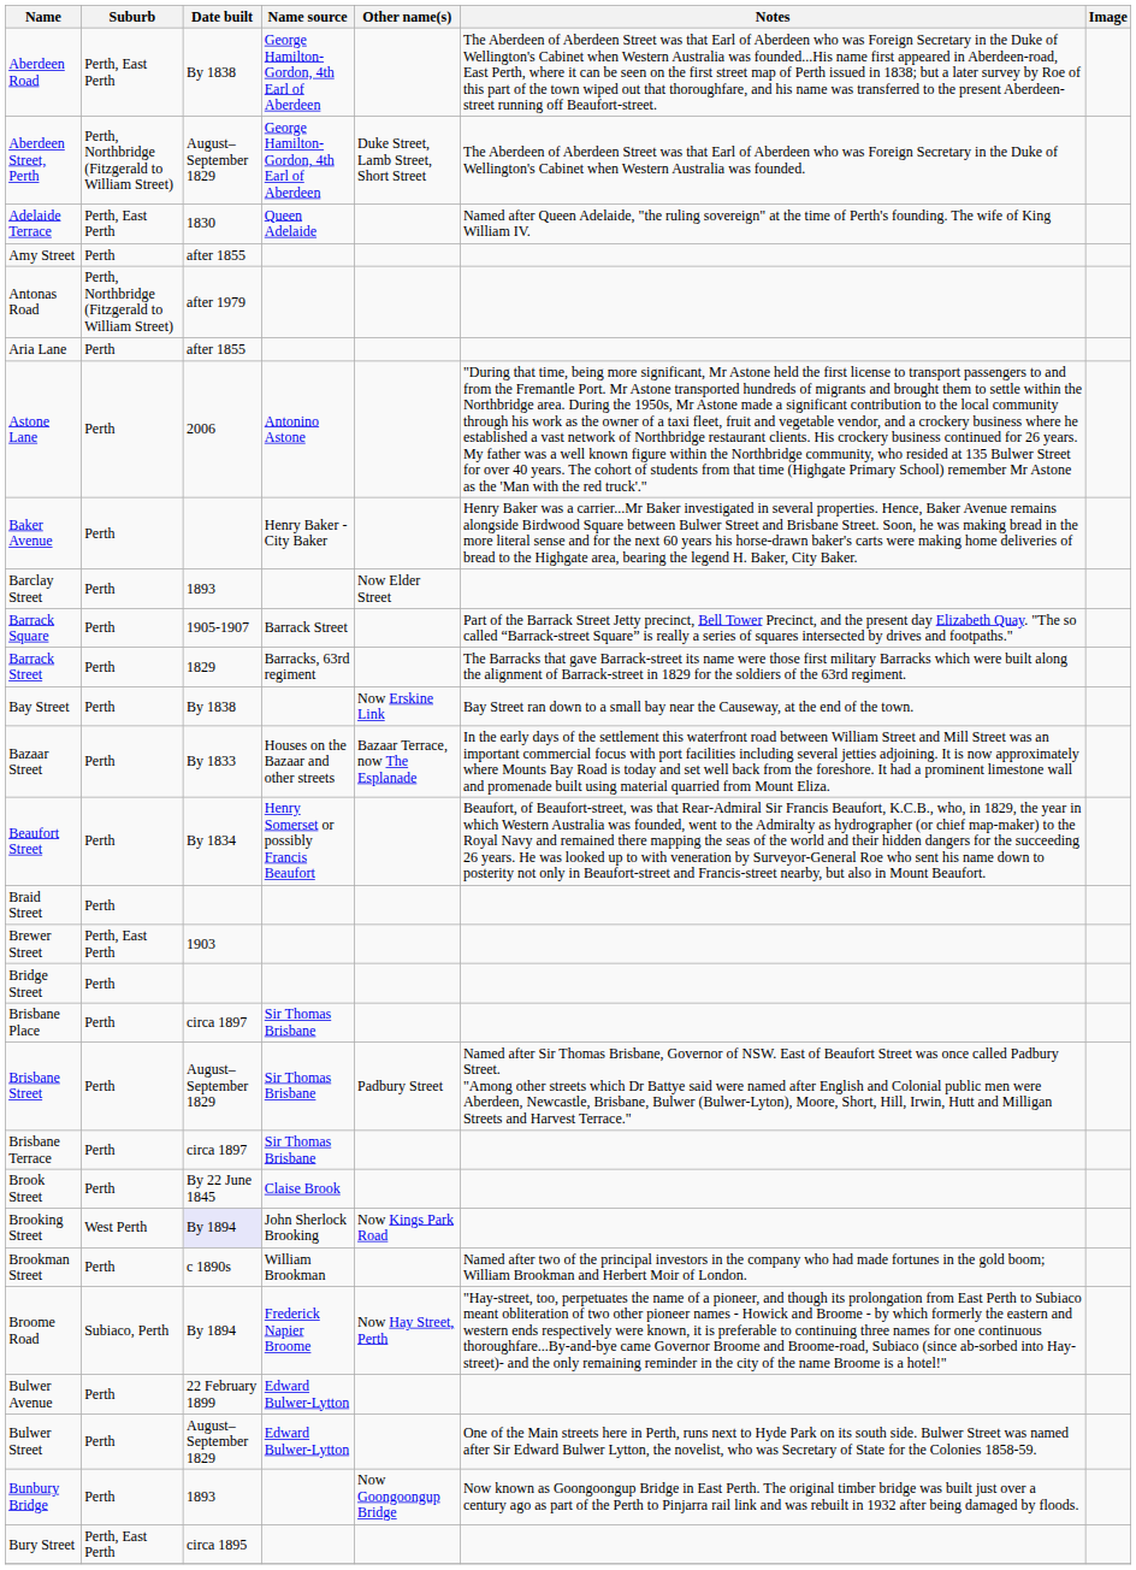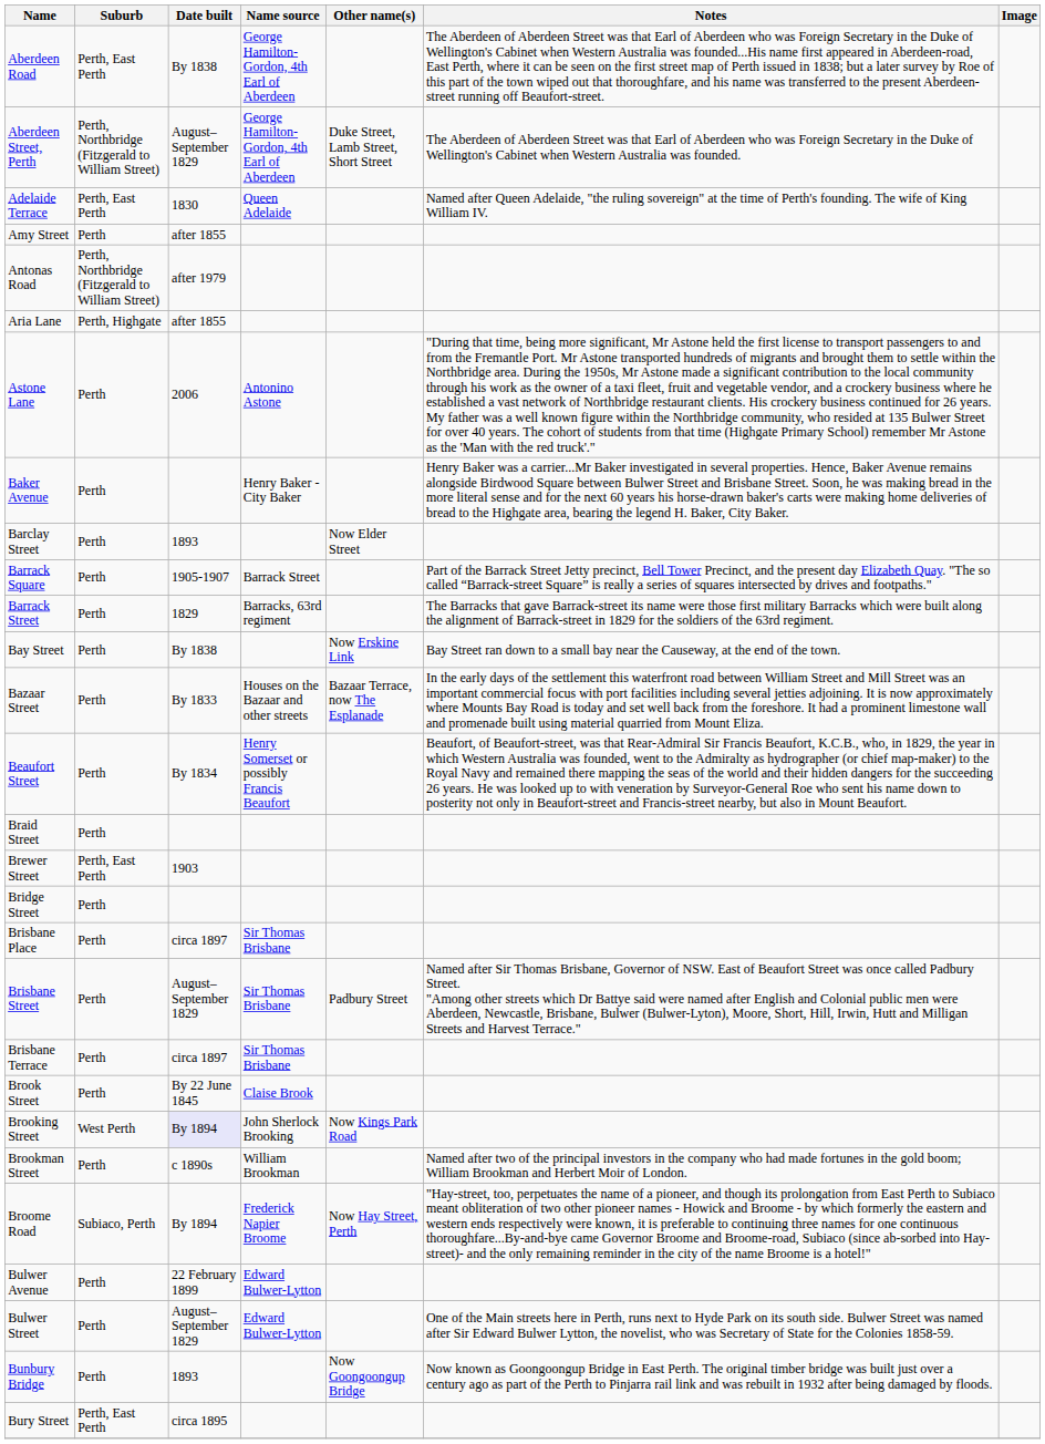Aria Lane | Suburb: Perth -> Perth, Highgate
